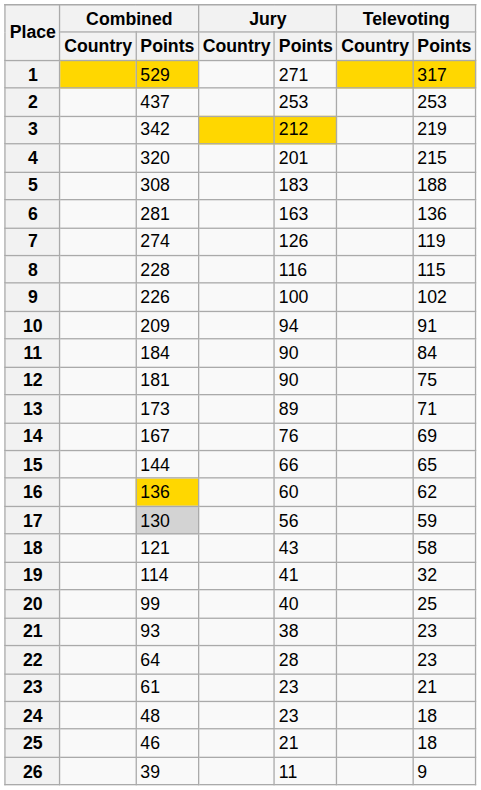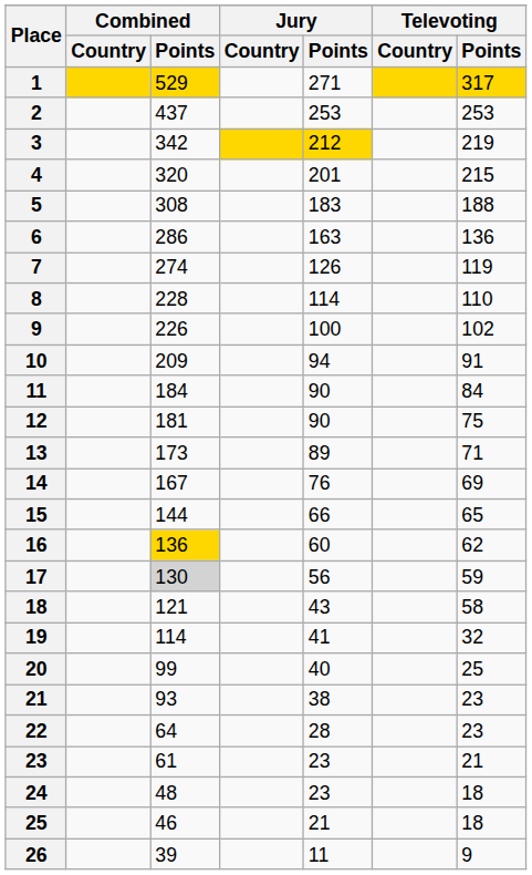6 | Combined / Points: 281 -> 286
8 | Jury / Points: 116 -> 114
8 | Televoting / Points: 115 -> 110
